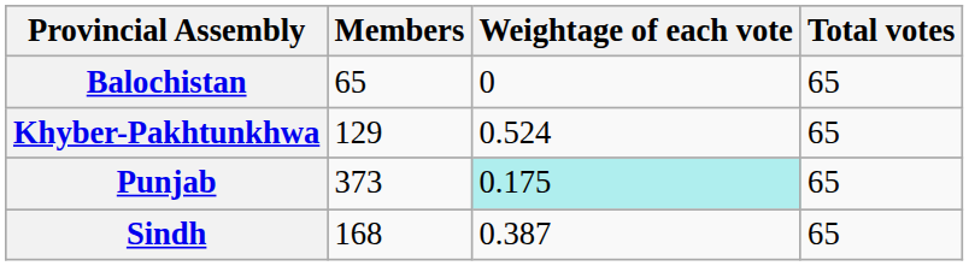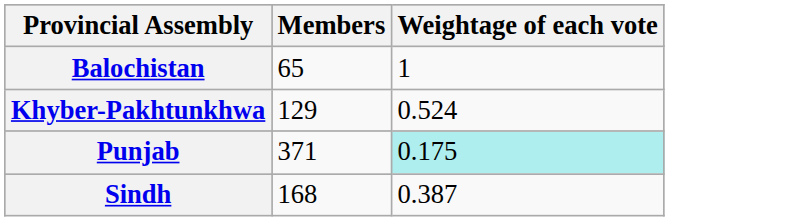- column: Total votes | 65 | 65 | 65 | 65
Balochistan | Weightage of each vote: 0 -> 1
Punjab | Members: 373 -> 371
